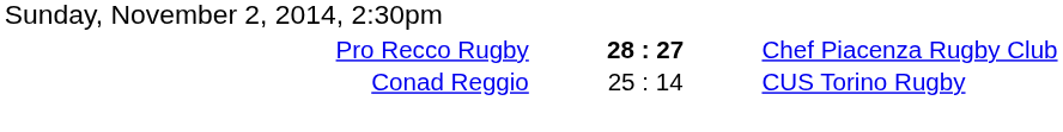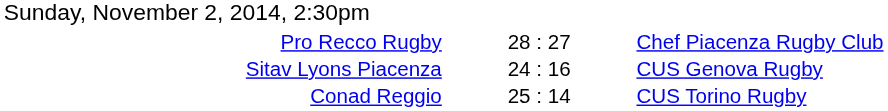Pro Recco Rugby | column 2: bold -> normal
+ row: Sitav Lyons Piacenza | 24 : 16 | CUS Genova Rugby
